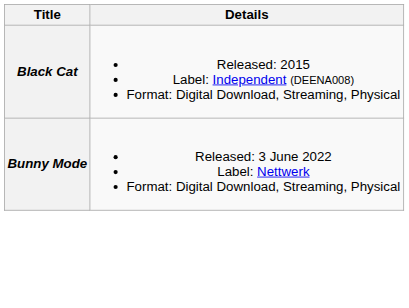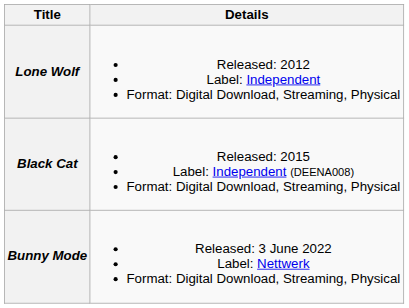+ row: Lone Wolf | Released: 2012 Label: Independent Format: Digital Download, Streaming, Physical
